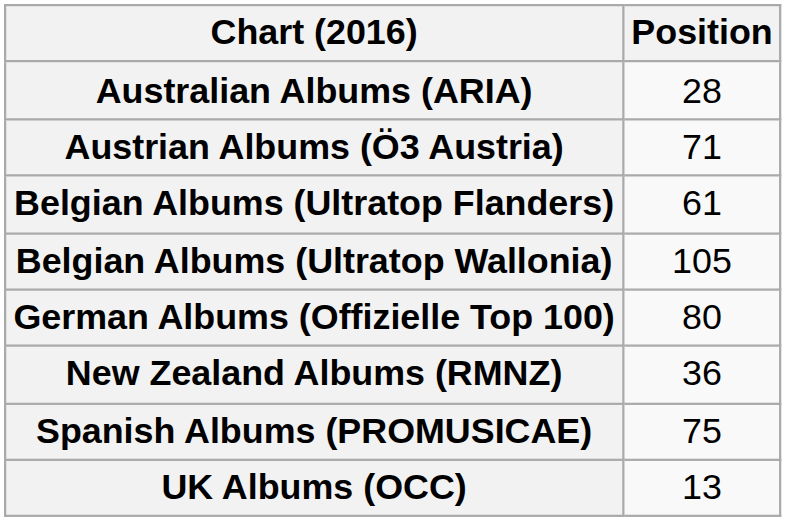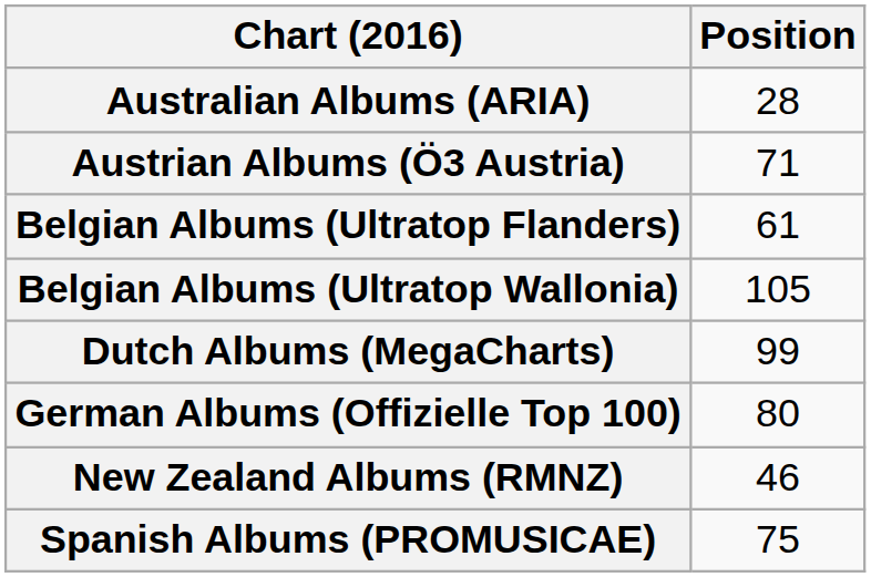+ row: Dutch Albums (MegaCharts) | 99
New Zealand Albums (RMNZ) | Position: 36 -> 46
- row: UK Albums (OCC) | 13
